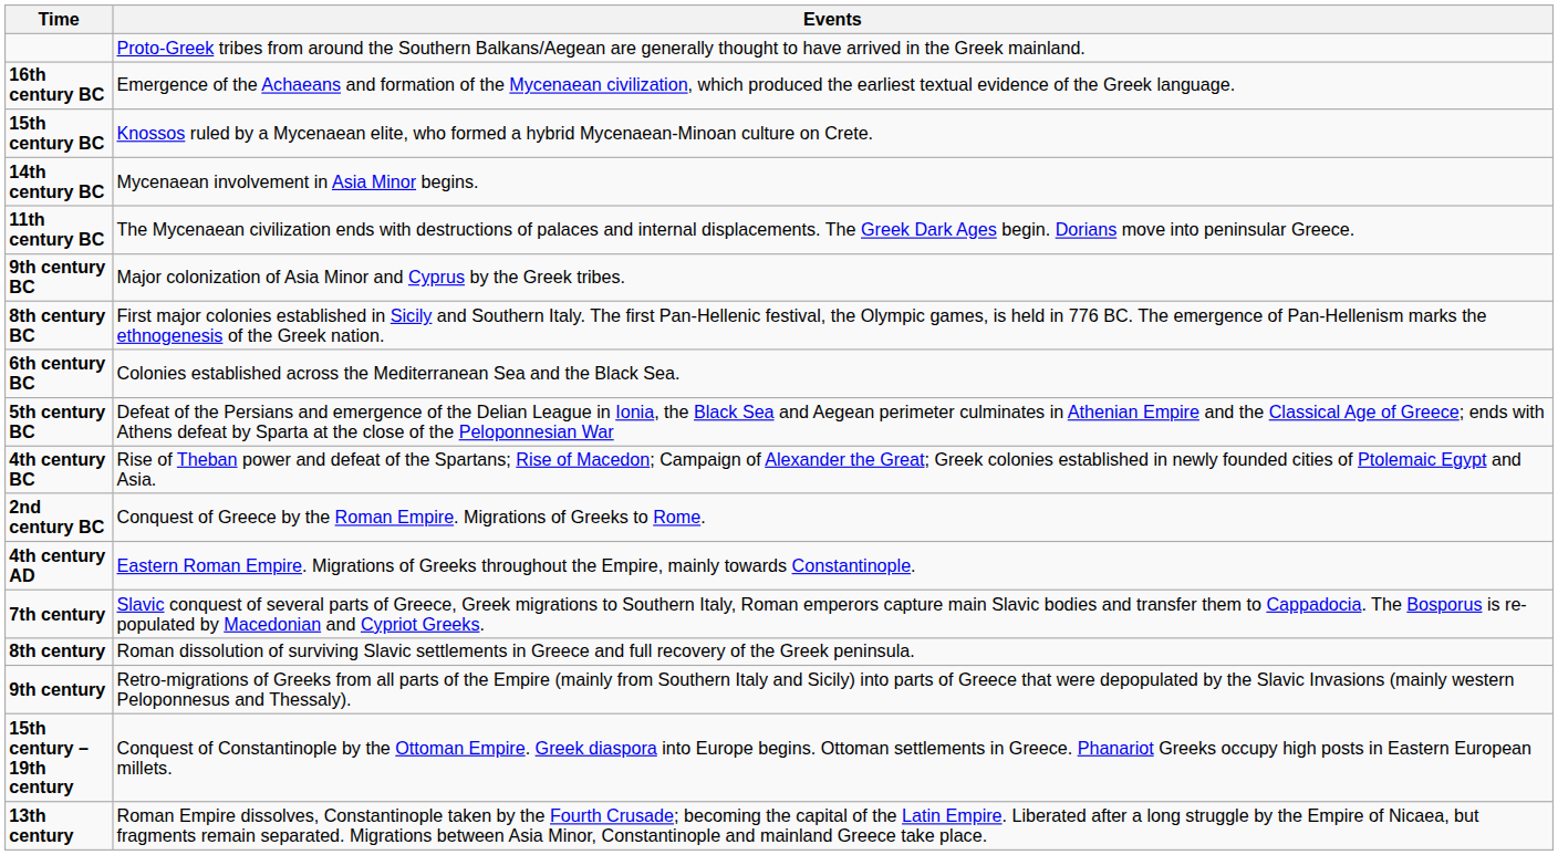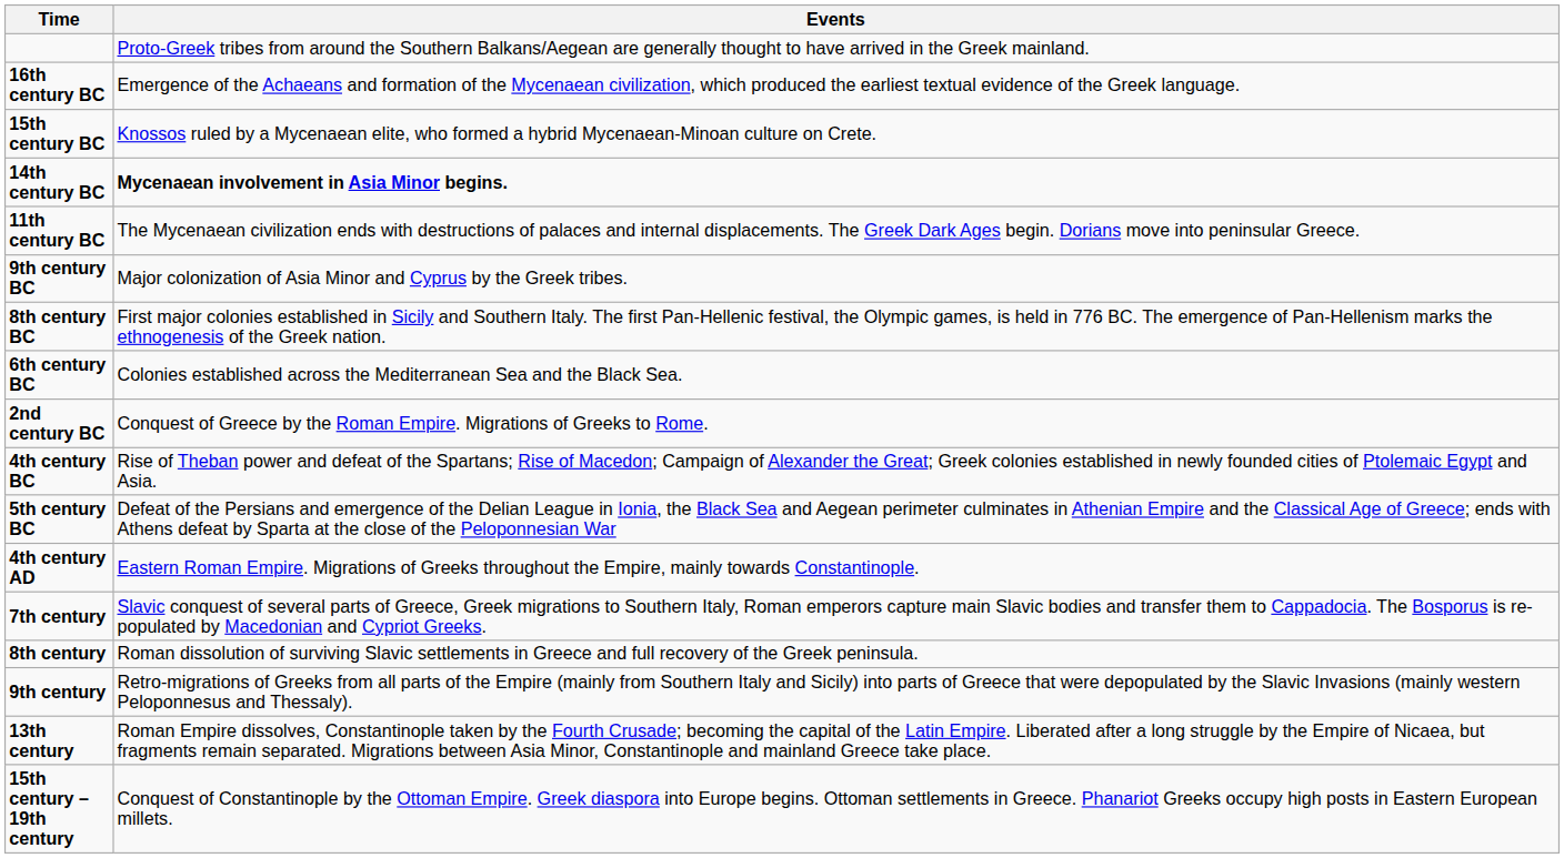14th century BC | Events: normal -> bold
rows swapped: 5th century BC <-> 2nd century BC
rows swapped: 13th century <-> 15th century – 19th century
